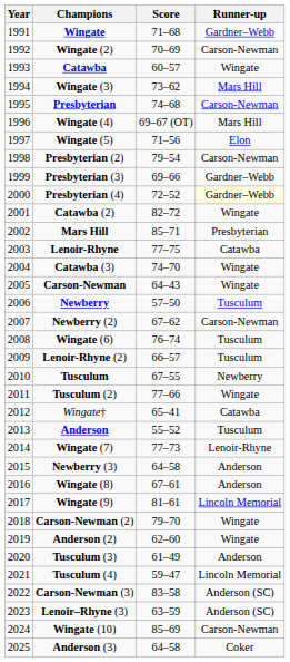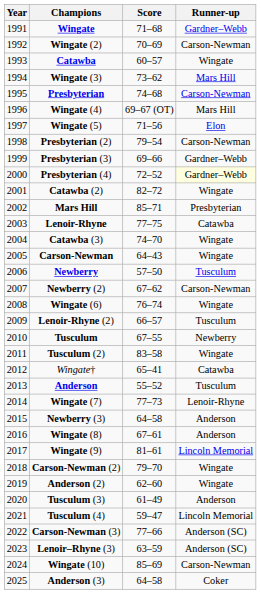Wingate (6) | Runner-up: Tusculum -> Wingate
Tusculum (2) | Score: 77–66 -> 83–58
Carson-Newman (3) | Score: 83–58 -> 77–66
